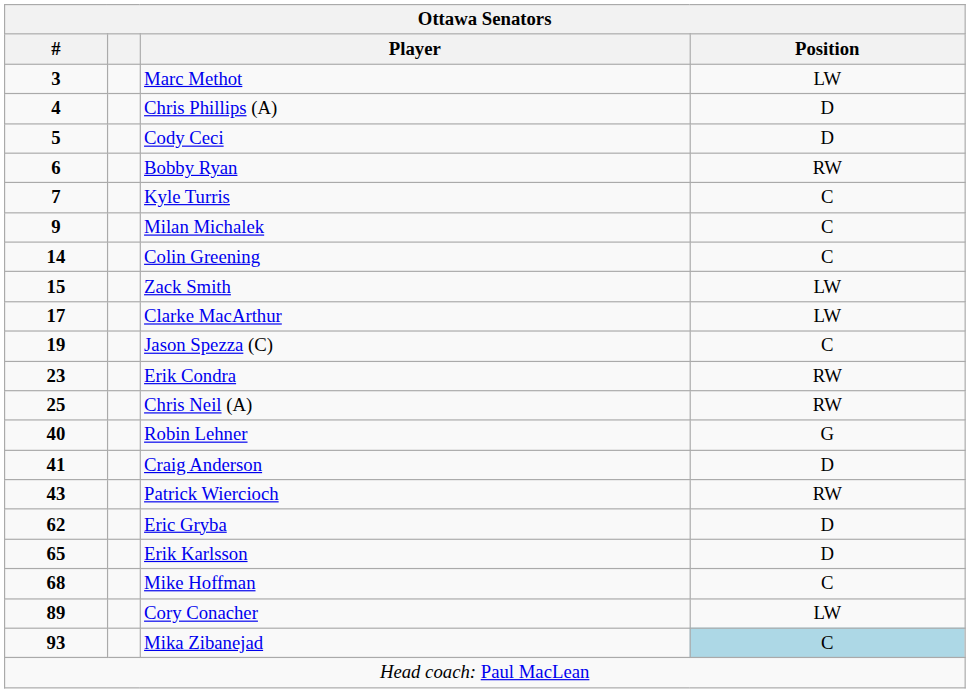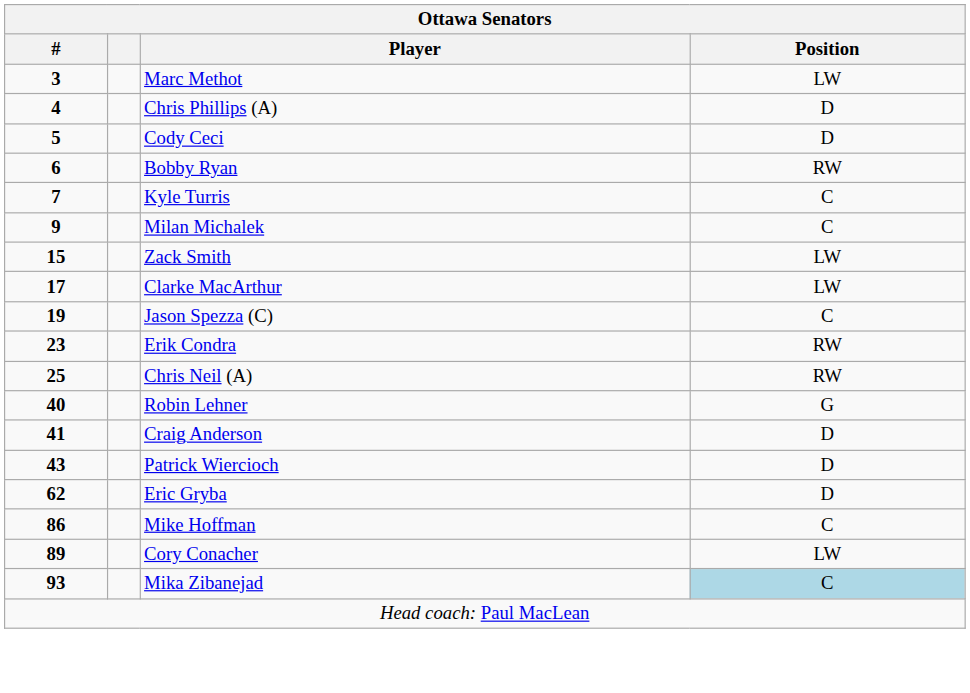- row: 14 | Colin Greening | C
Patrick Wiercioch | Position: RW -> D
- row: 65 | Erik Karlsson | D
Mike Hoffman | #: 68 -> 86
